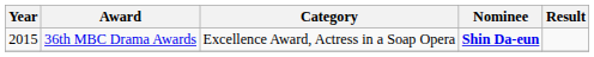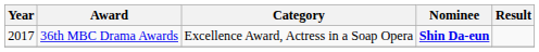36th MBC Drama Awards | Year: 2015 -> 2017
